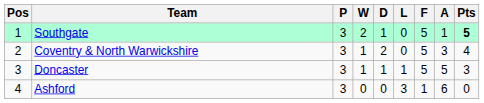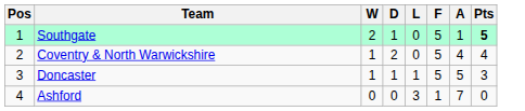- column: P | 3 | 3 | 3 | 3
Coventry & North Warwickshire | A: 3 -> 4
Ashford | A: 6 -> 7
